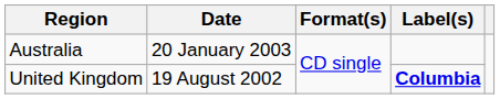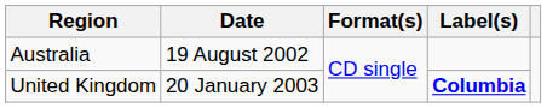Australia | Date: 20 January 2003 -> 19 August 2002
United Kingdom | Date: 19 August 2002 -> 20 January 2003
